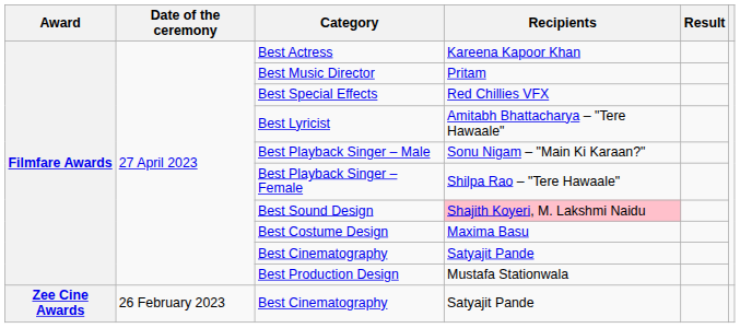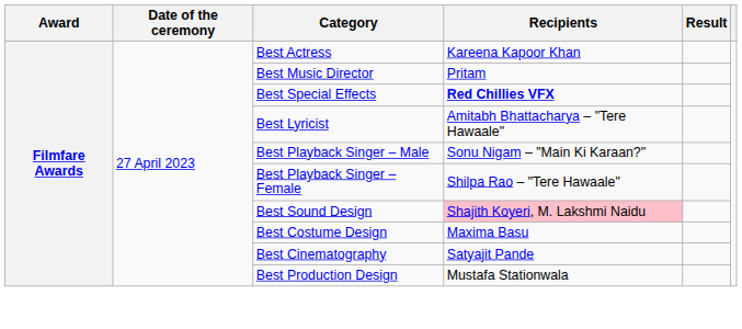Best Special Effects | Recipients: normal -> bold
- row: Zee Cine Awards | 26 February 2023 | Best Cinematography | Satyajit Pande
